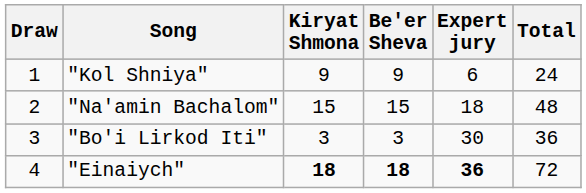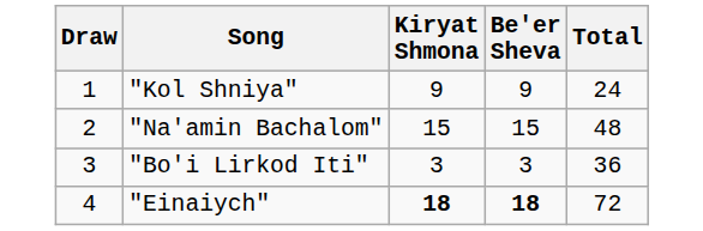- column: Expert jury | 6 | 18 | 30 | 36
